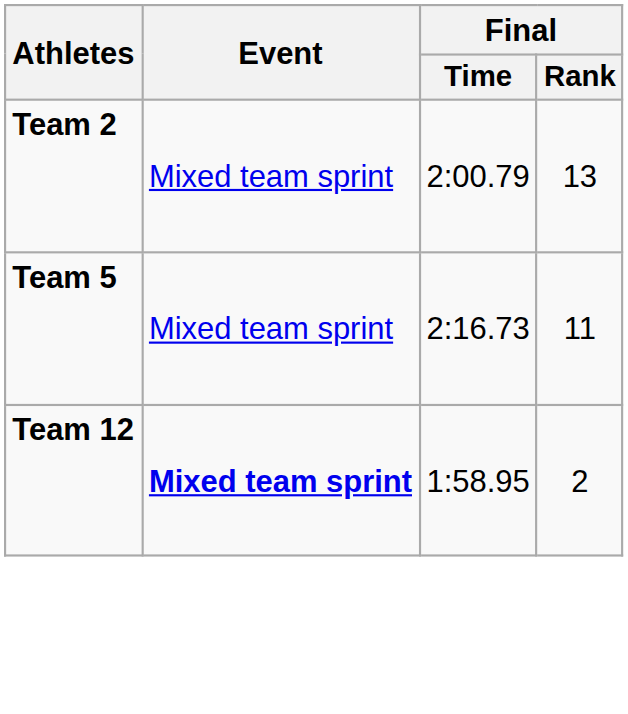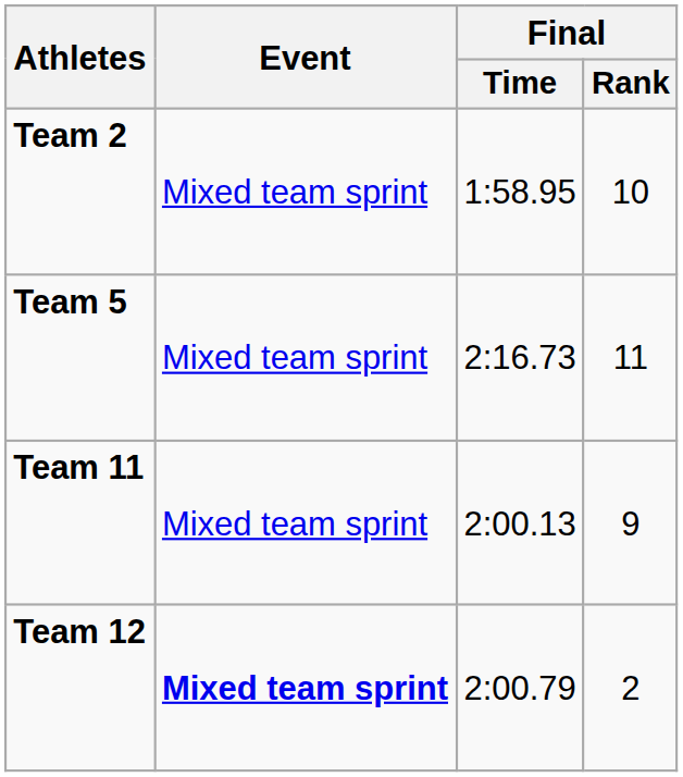Team 2 | Final / Time: 2:00.79 -> 1:58.95
Team 2 | Final / Rank: 13 -> 10
+ row: Team 11 | Mixed team sprint | 2:00.13 | 9
Team 12 | Final / Time: 1:58.95 -> 2:00.79
